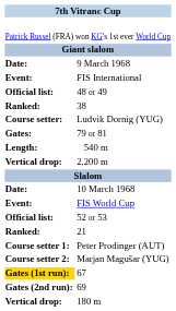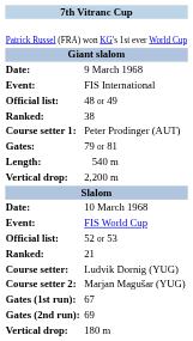rows swapped: Ludvik Dornig (YUG) <-> Peter Prodinger (AUT)
67 | column 1: gold background -> no background
